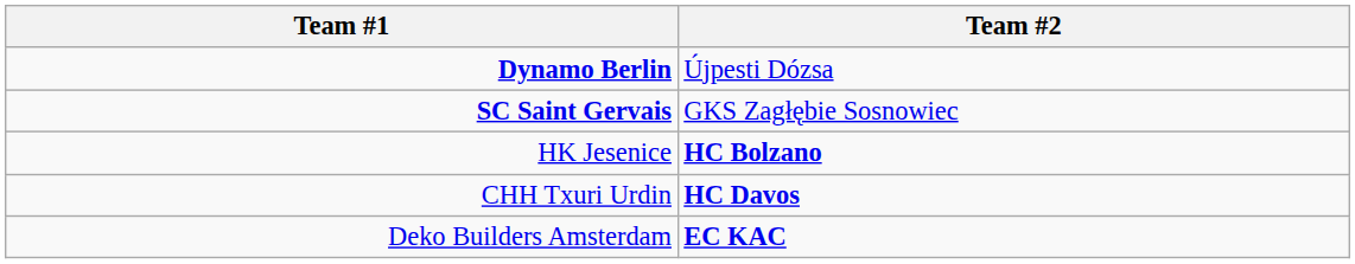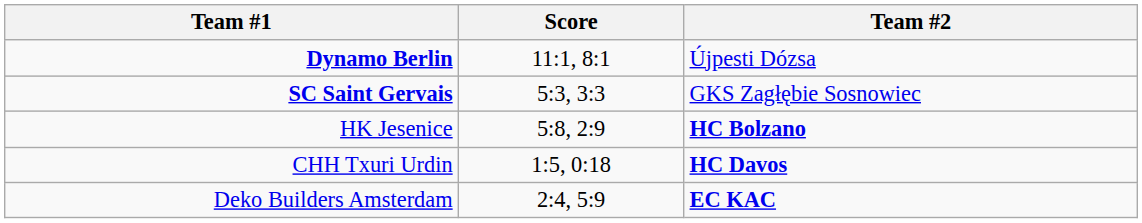+ column: Score | 11:1, 8:1 | 5:3, 3:3 | 5:8, 2:9 | 1:5, 0:18 | 2:4, 5:9
